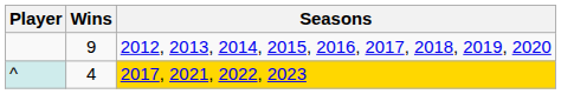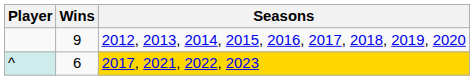^ | Wins: 4 -> 6
